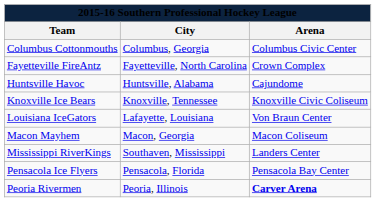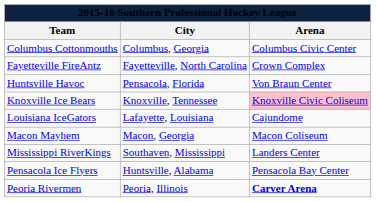Huntsville Havoc | City: Huntsville, Alabama -> Pensacola, Florida
Huntsville Havoc | Arena: Cajundome -> Von Braun Center
Knoxville Ice Bears | Arena: no background -> pink background
Louisiana IceGators | Arena: Von Braun Center -> Cajundome
Pensacola Ice Flyers | City: Pensacola, Florida -> Huntsville, Alabama
